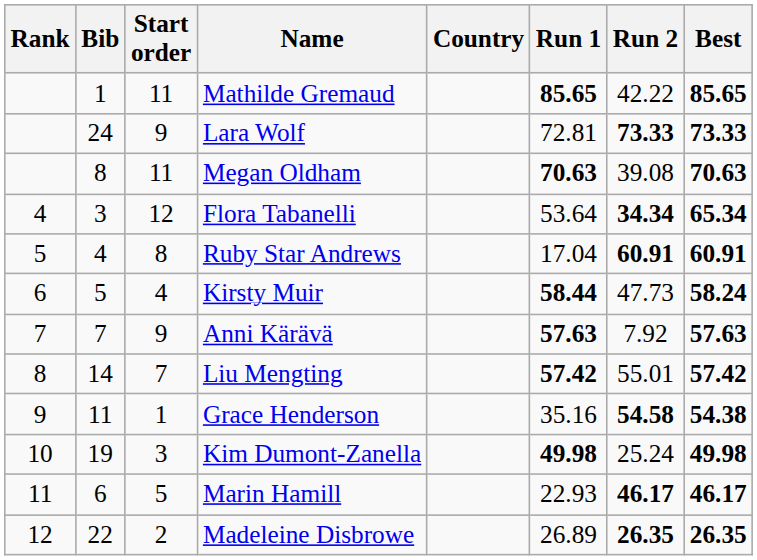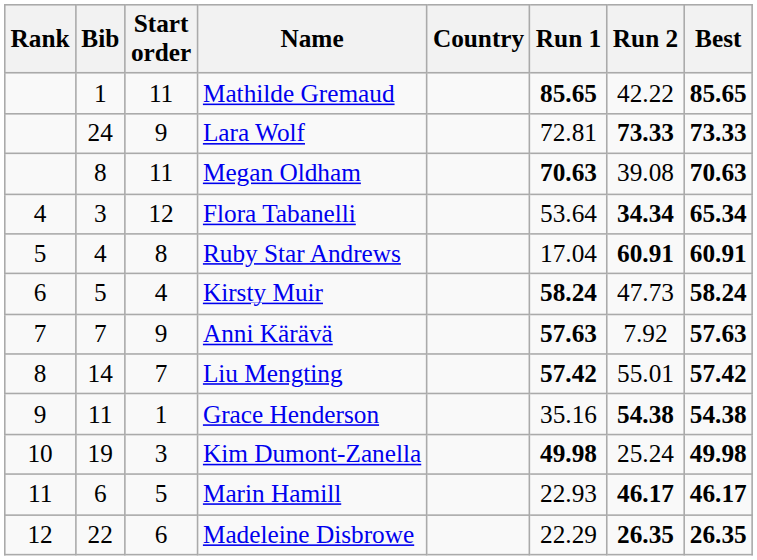Kirsty Muir | Run 1: 58.44 -> 58.24
Grace Henderson | Run 2: 54.58 -> 54.38
Madeleine Disbrowe | Start order: 2 -> 6
Madeleine Disbrowe | Run 1: 26.89 -> 22.29
